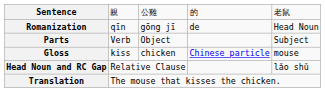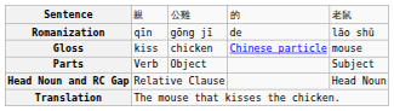Romanization | column 5: Head Noun -> lǎo shǔ
rows swapped: Gloss <-> Parts
Head Noun and RC Gap | column 5: lǎo shǔ -> Head Noun
